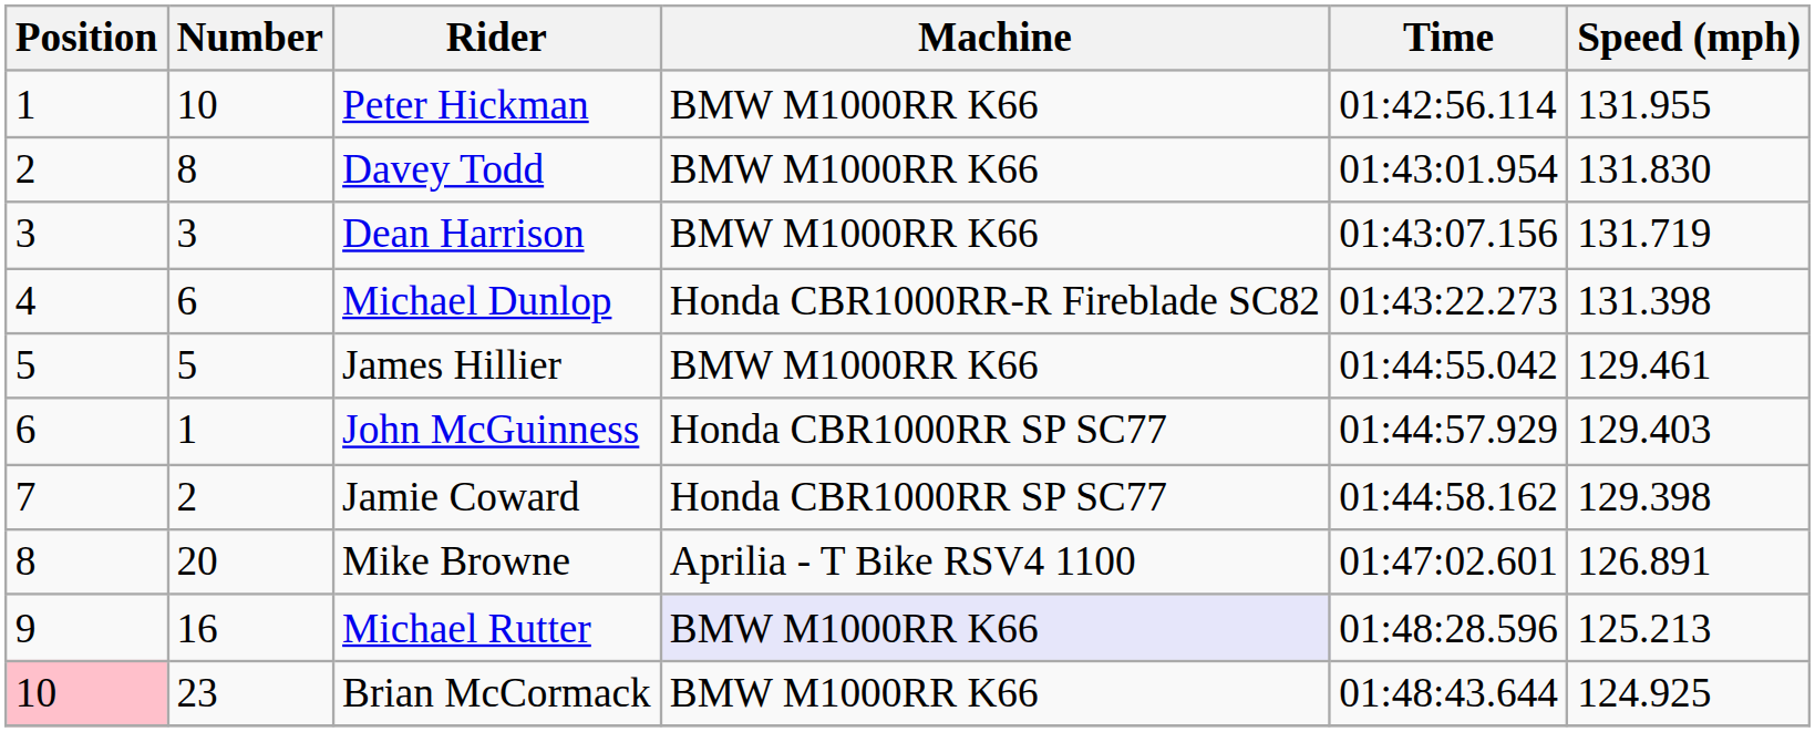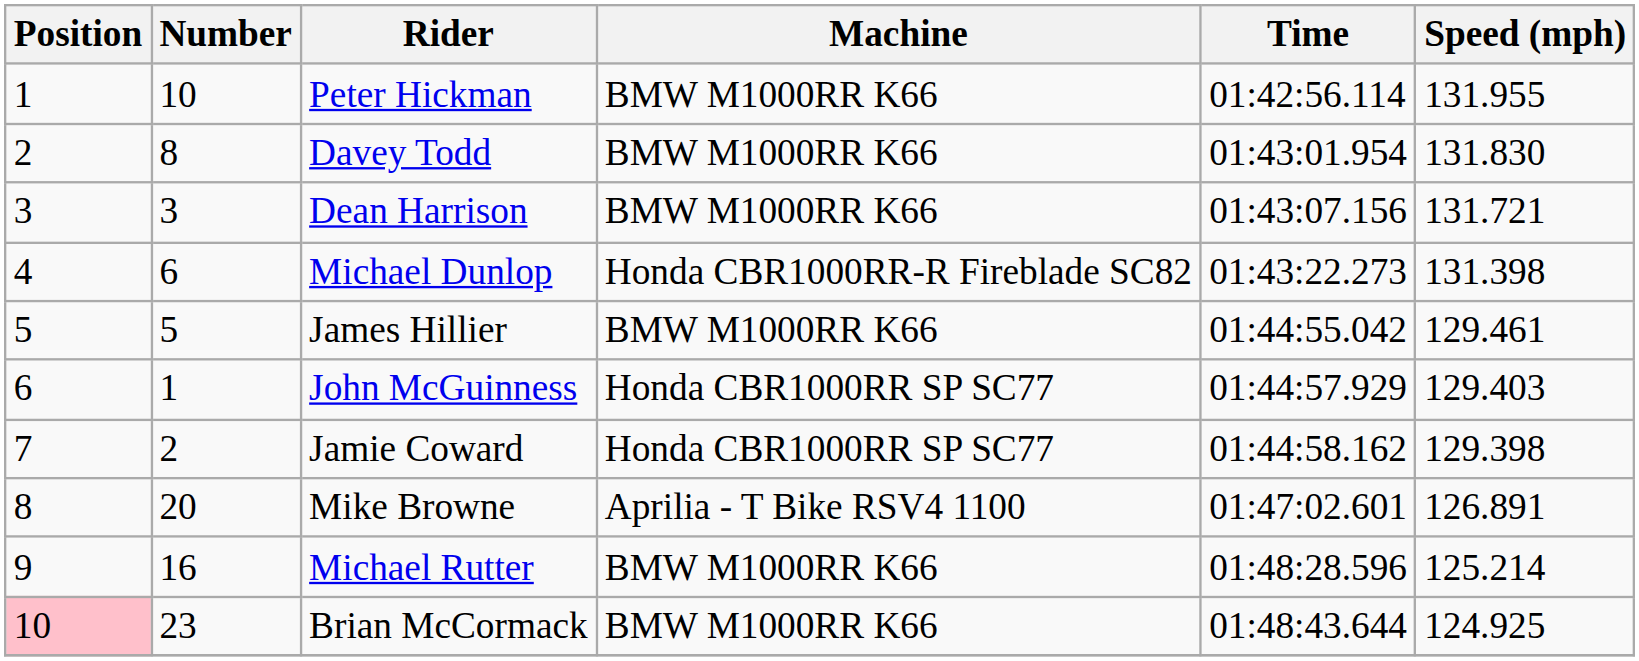Dean Harrison | Speed (mph): 131.719 -> 131.721
Michael Rutter | Machine: lavender background -> no background
Michael Rutter | Speed (mph): 125.213 -> 125.214
